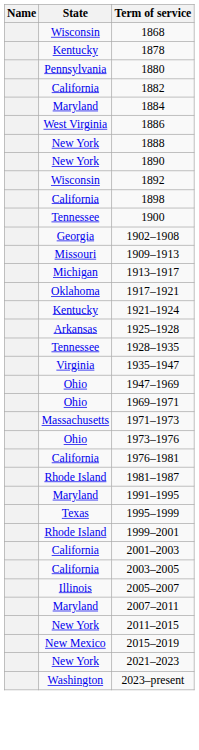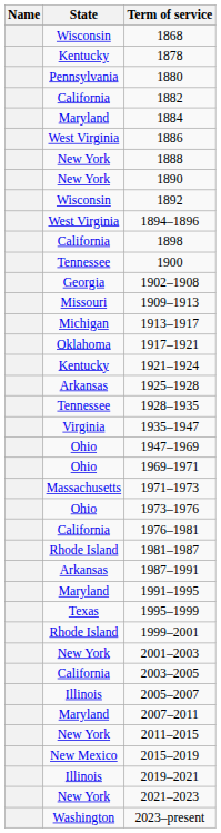+ row: West Virginia | 1894–1896
+ row: Arkansas | 1987–1991
2001–2003 | State: California -> New York
+ row: Illinois | 2019–2021
